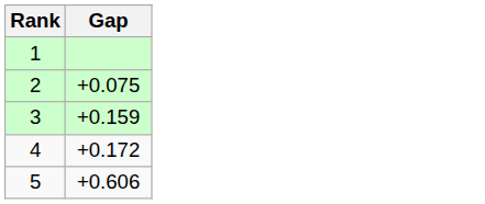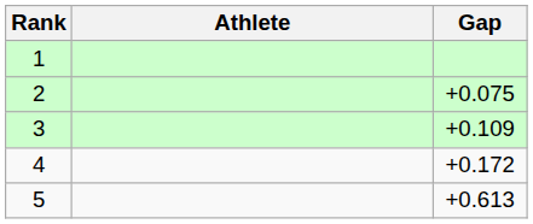+ column: Athlete
3 | Gap: +0.159 -> +0.109
5 | Gap: +0.606 -> +0.613
